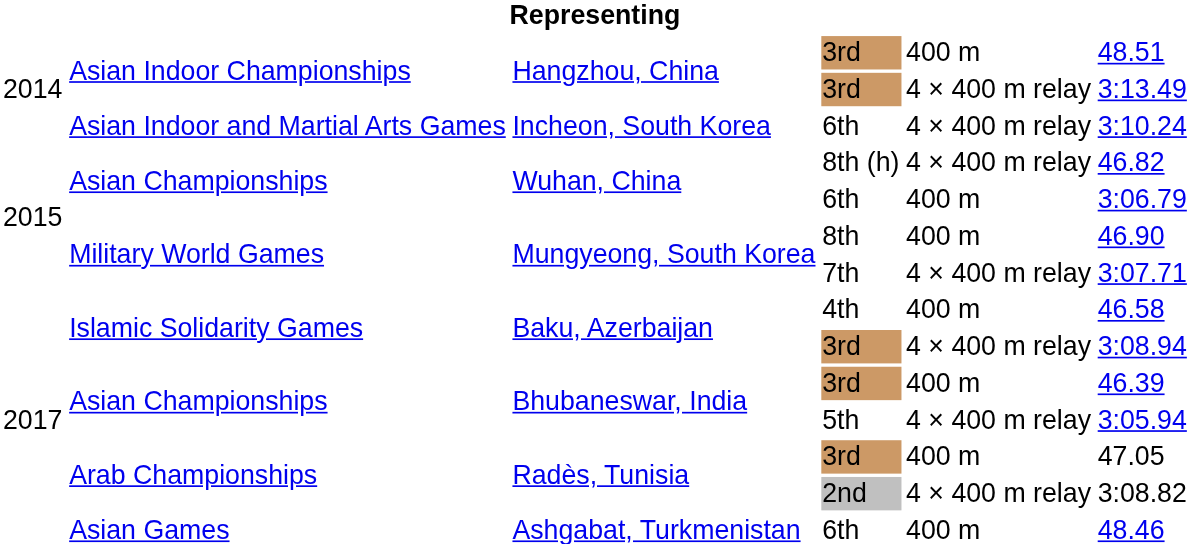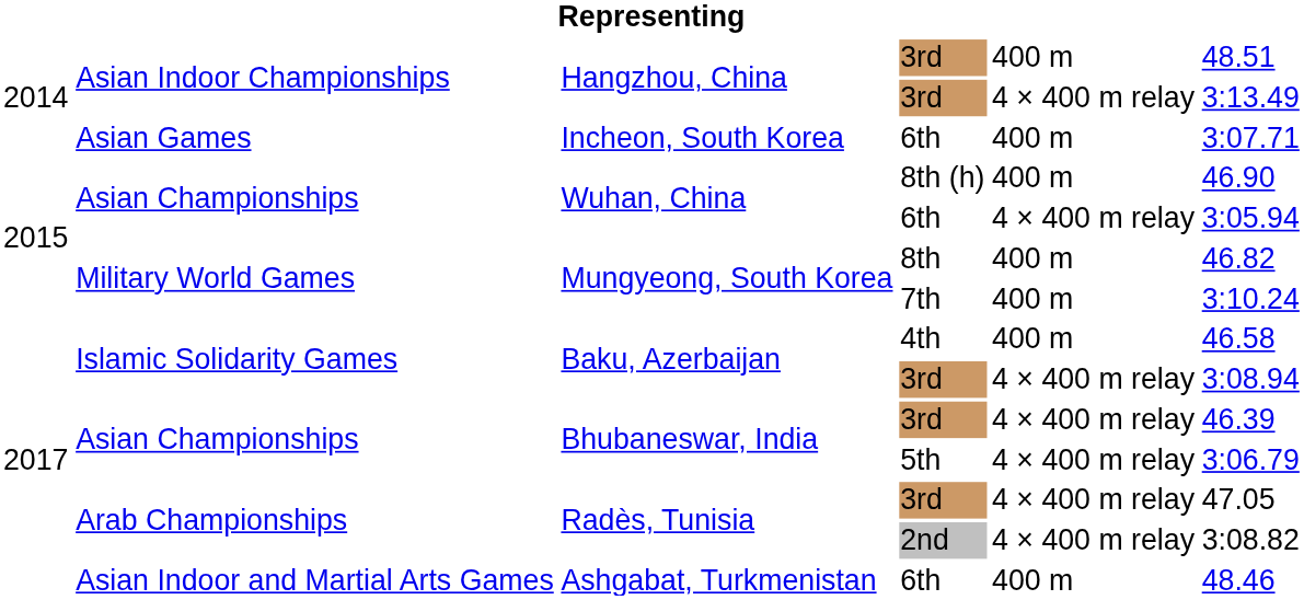Incheon, South Korea | column 2: Asian Indoor and Martial Arts Games -> Asian Games
Incheon, South Korea | column 5: 4 × 400 m relay -> 400 m
Incheon, South Korea | column 6: 3:10.24 -> 3:07.71
Wuhan, China / 8th (h) | column 5: 4 × 400 m relay -> 400 m
Wuhan, China / 8th (h) | column 6: 46.82 -> 46.90
Wuhan, China / 6th | column 5: 400 m -> 4 × 400 m relay
Wuhan, China / 6th | column 6: 3:06.79 -> 3:05.94
Mungyeong, South Korea / 8th | column 6: 46.90 -> 46.82
Mungyeong, South Korea / 7th | column 5: 4 × 400 m relay -> 400 m
Mungyeong, South Korea / 7th | column 6: 3:07.71 -> 3:10.24
Bhubaneswar, India / 3rd | column 5: 400 m -> 4 × 400 m relay
Bhubaneswar, India / 5th | column 6: 3:05.94 -> 3:06.79
Radès, Tunisia / 3rd | column 5: 400 m -> 4 × 400 m relay
Ashgabat, Turkmenistan | column 2: Asian Games -> Asian Indoor and Martial Arts Games
